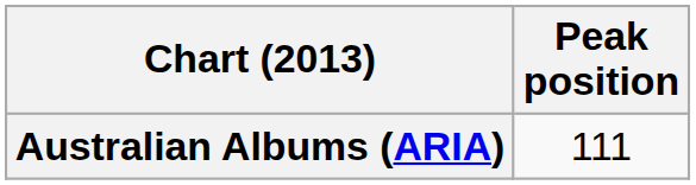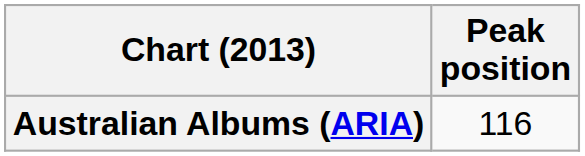Australian Albums (ARIA) | Peak position: 111 -> 116
